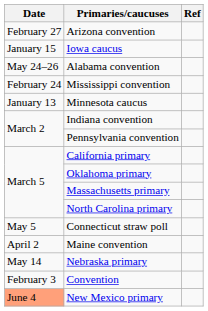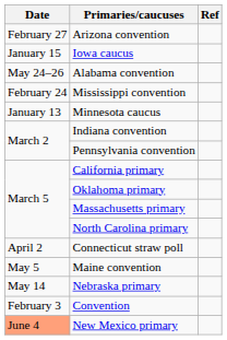Connecticut straw poll | Date: May 5 -> April 2
Maine convention | Date: April 2 -> May 5
